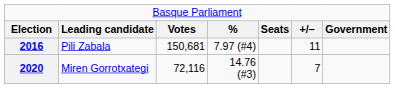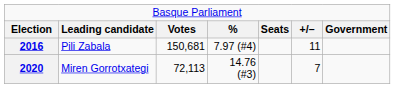2020 | column 3: 72,116 -> 72,113
